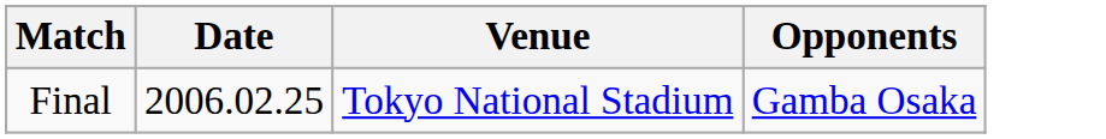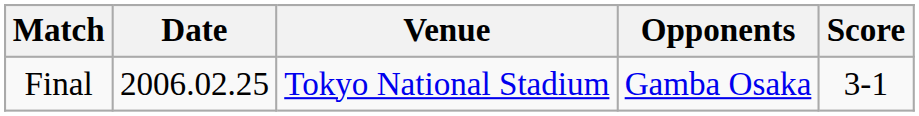+ column: Score | 3-1
